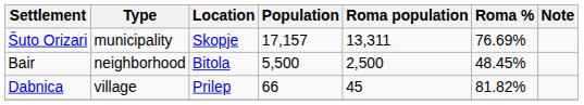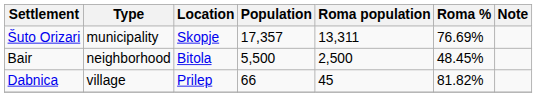Šuto Orizari | Population: 17,157 -> 17,357
